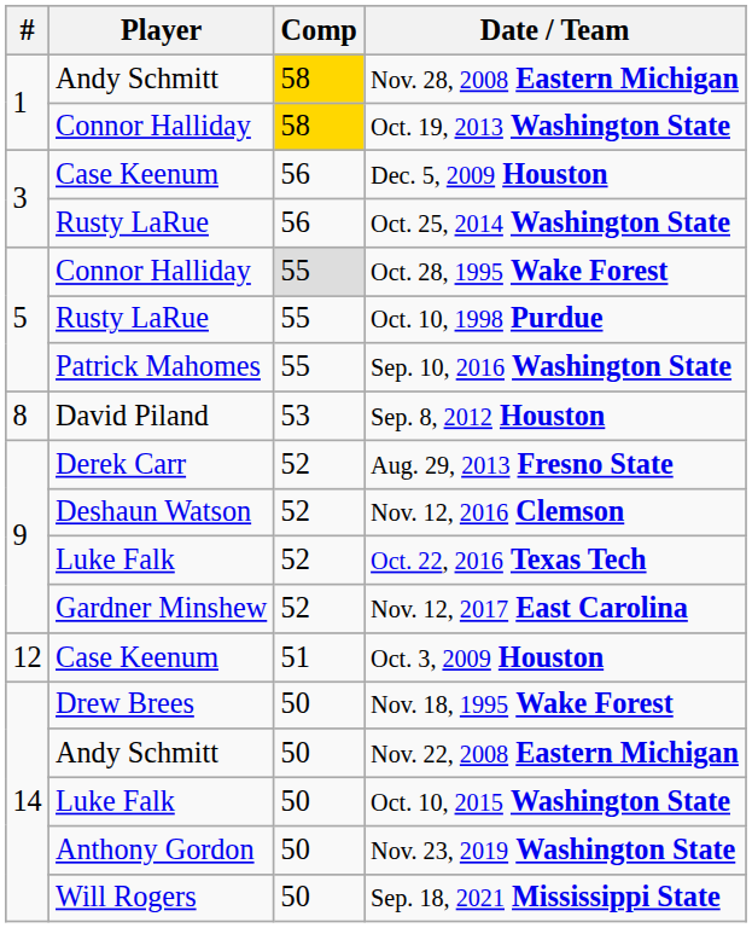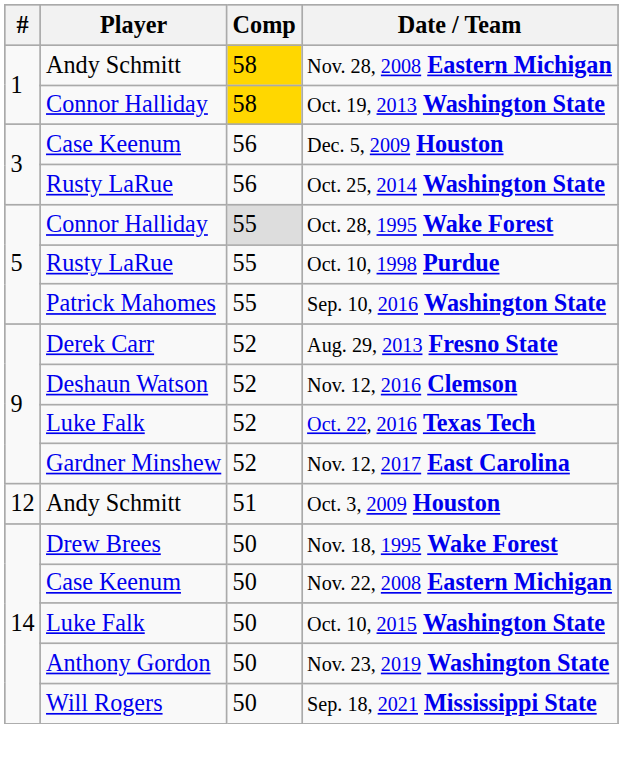- row: 8 | David Piland | 53 | Sep. 8, 2012 Houston
Oct. 3, 2009 Houston | Player: Case Keenum -> Andy Schmitt
Nov. 22, 2008 Eastern Michigan | Player: Andy Schmitt -> Case Keenum
